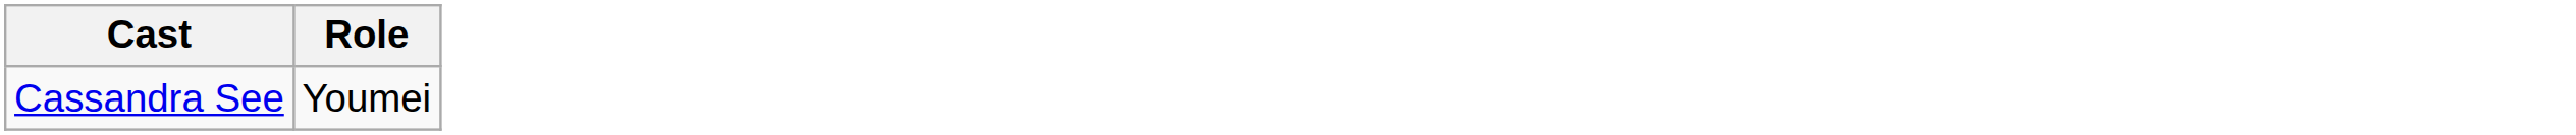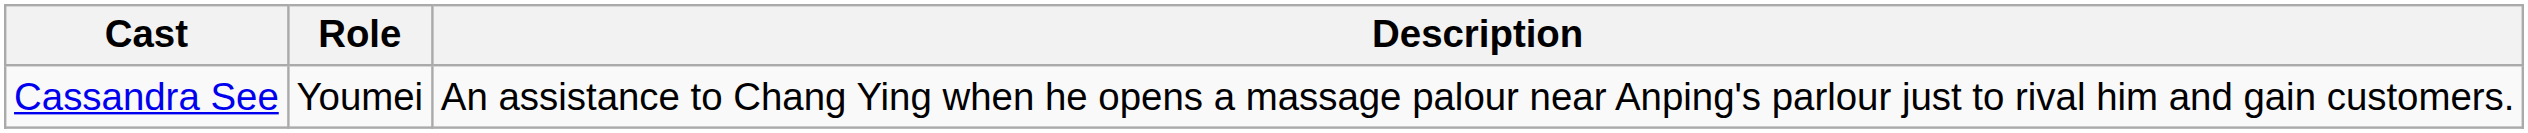+ column: Description | An assistance to Chang Ying when he opens a massage palour near Anping's parlour just to rival him and gain customers.
